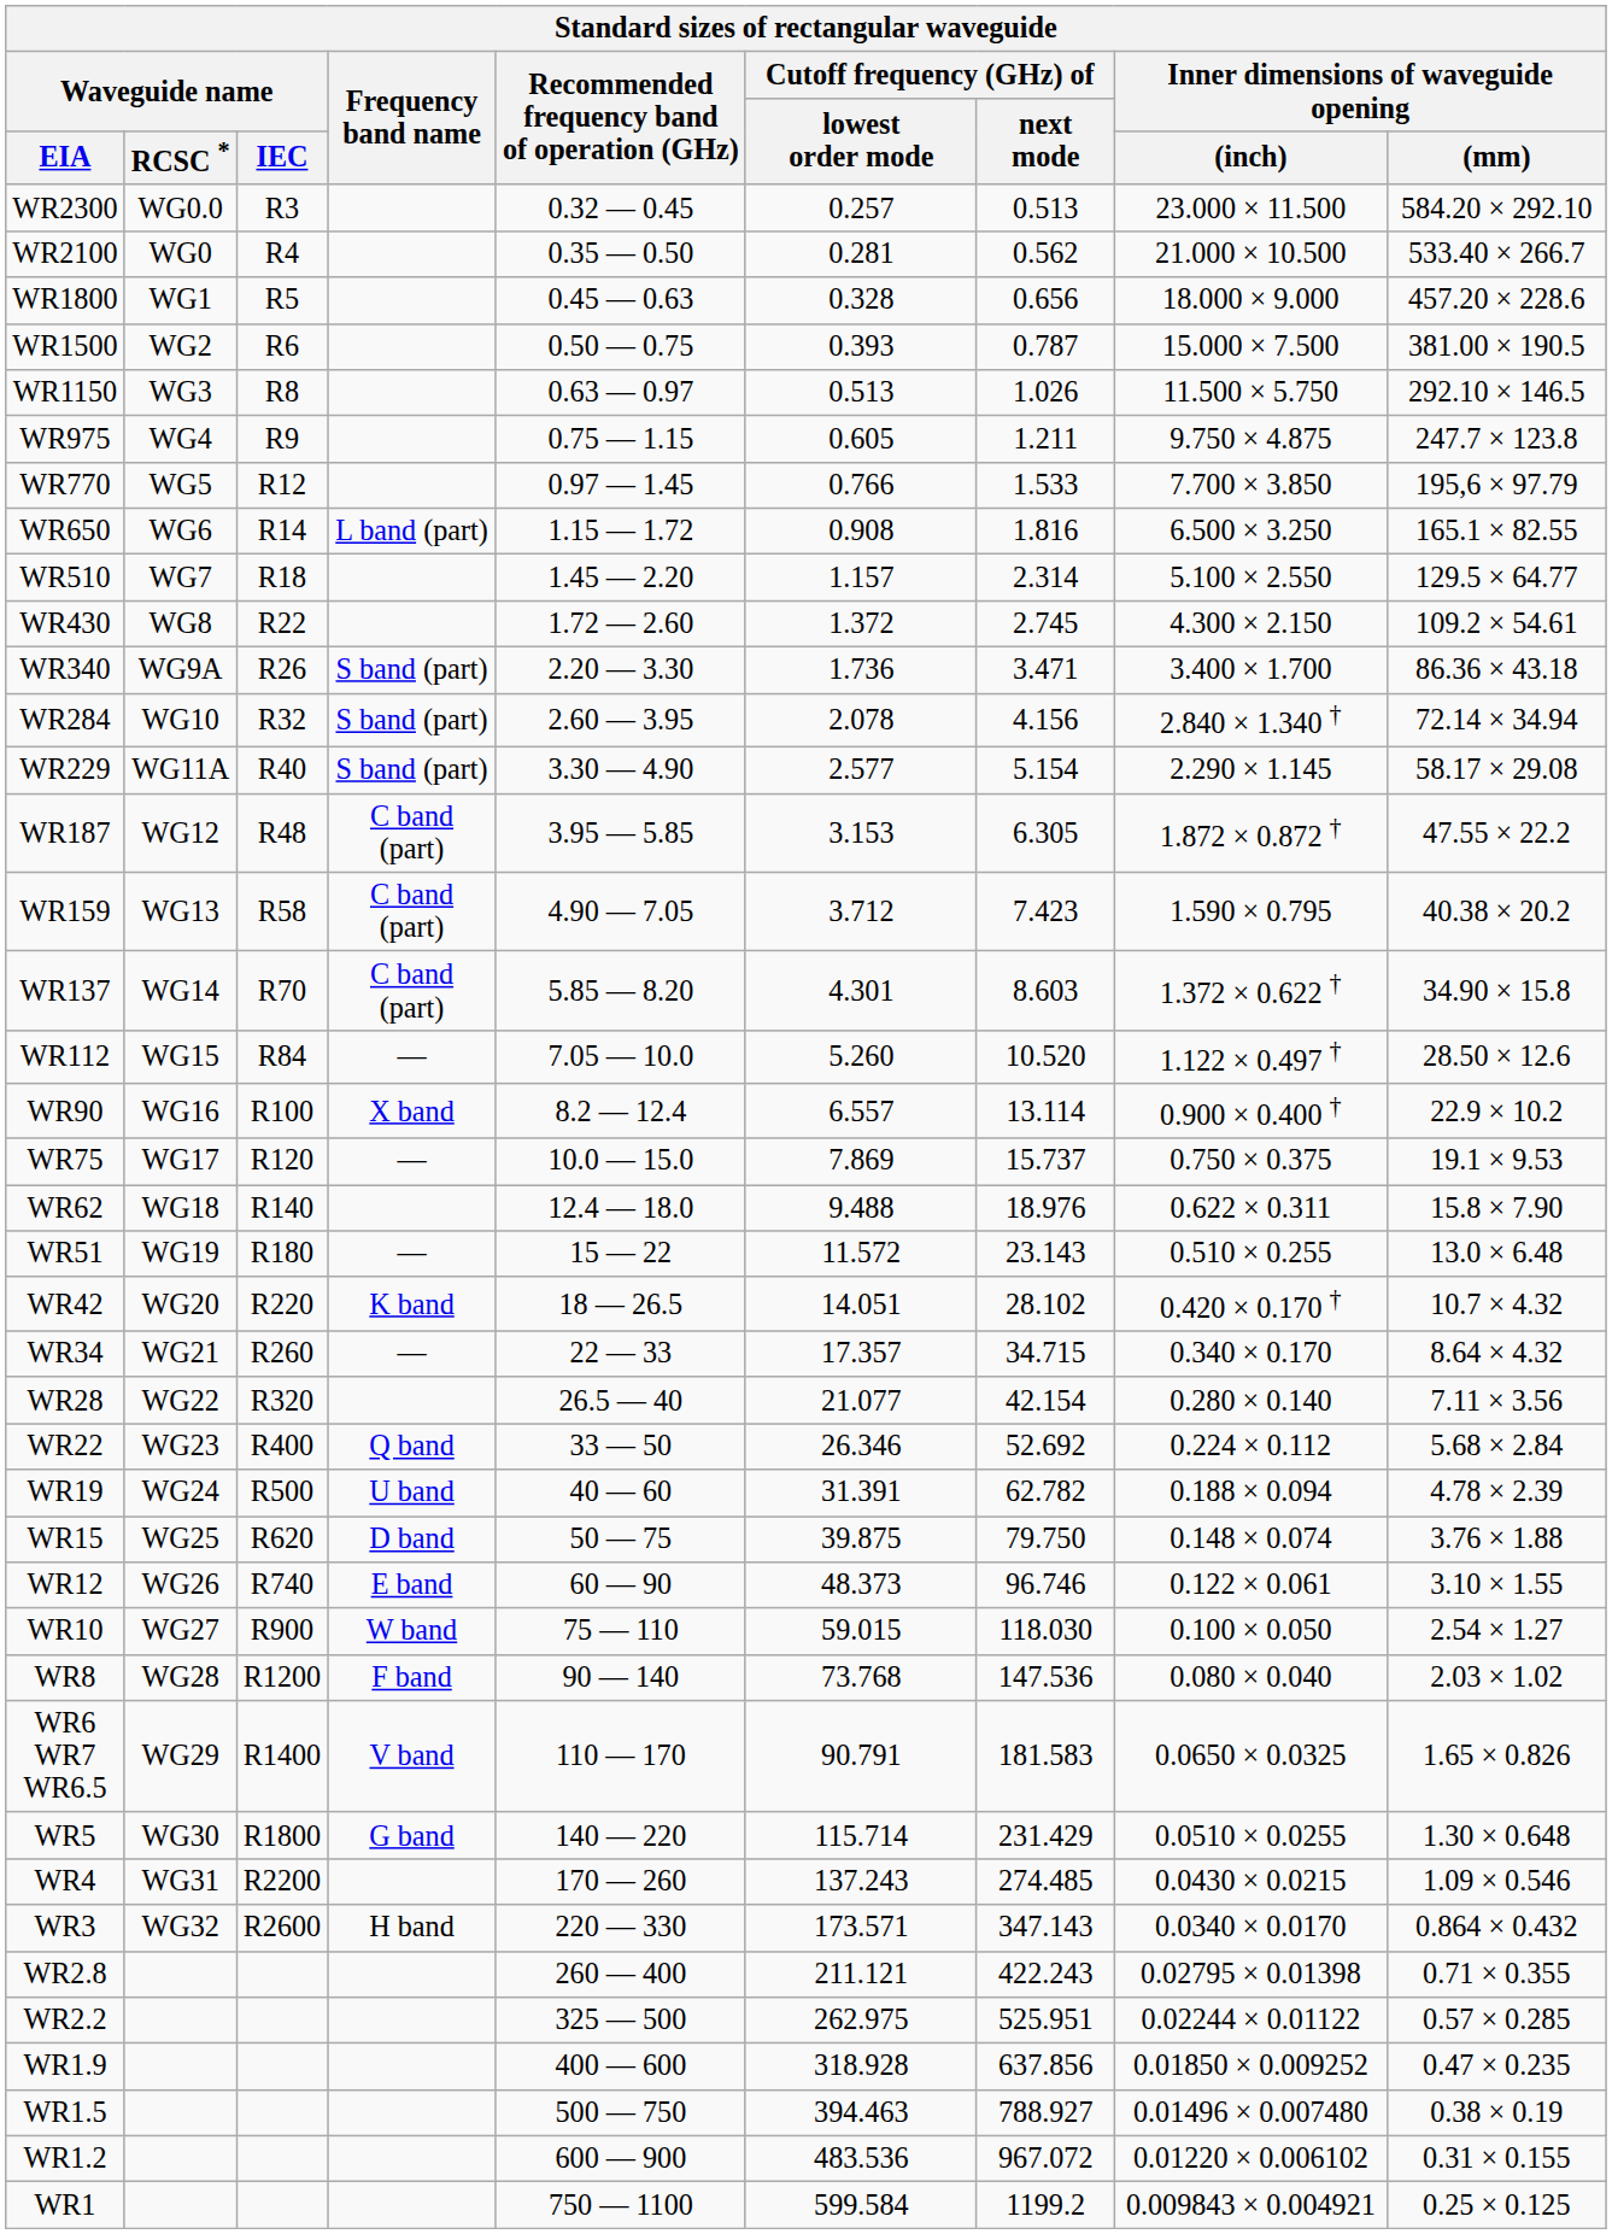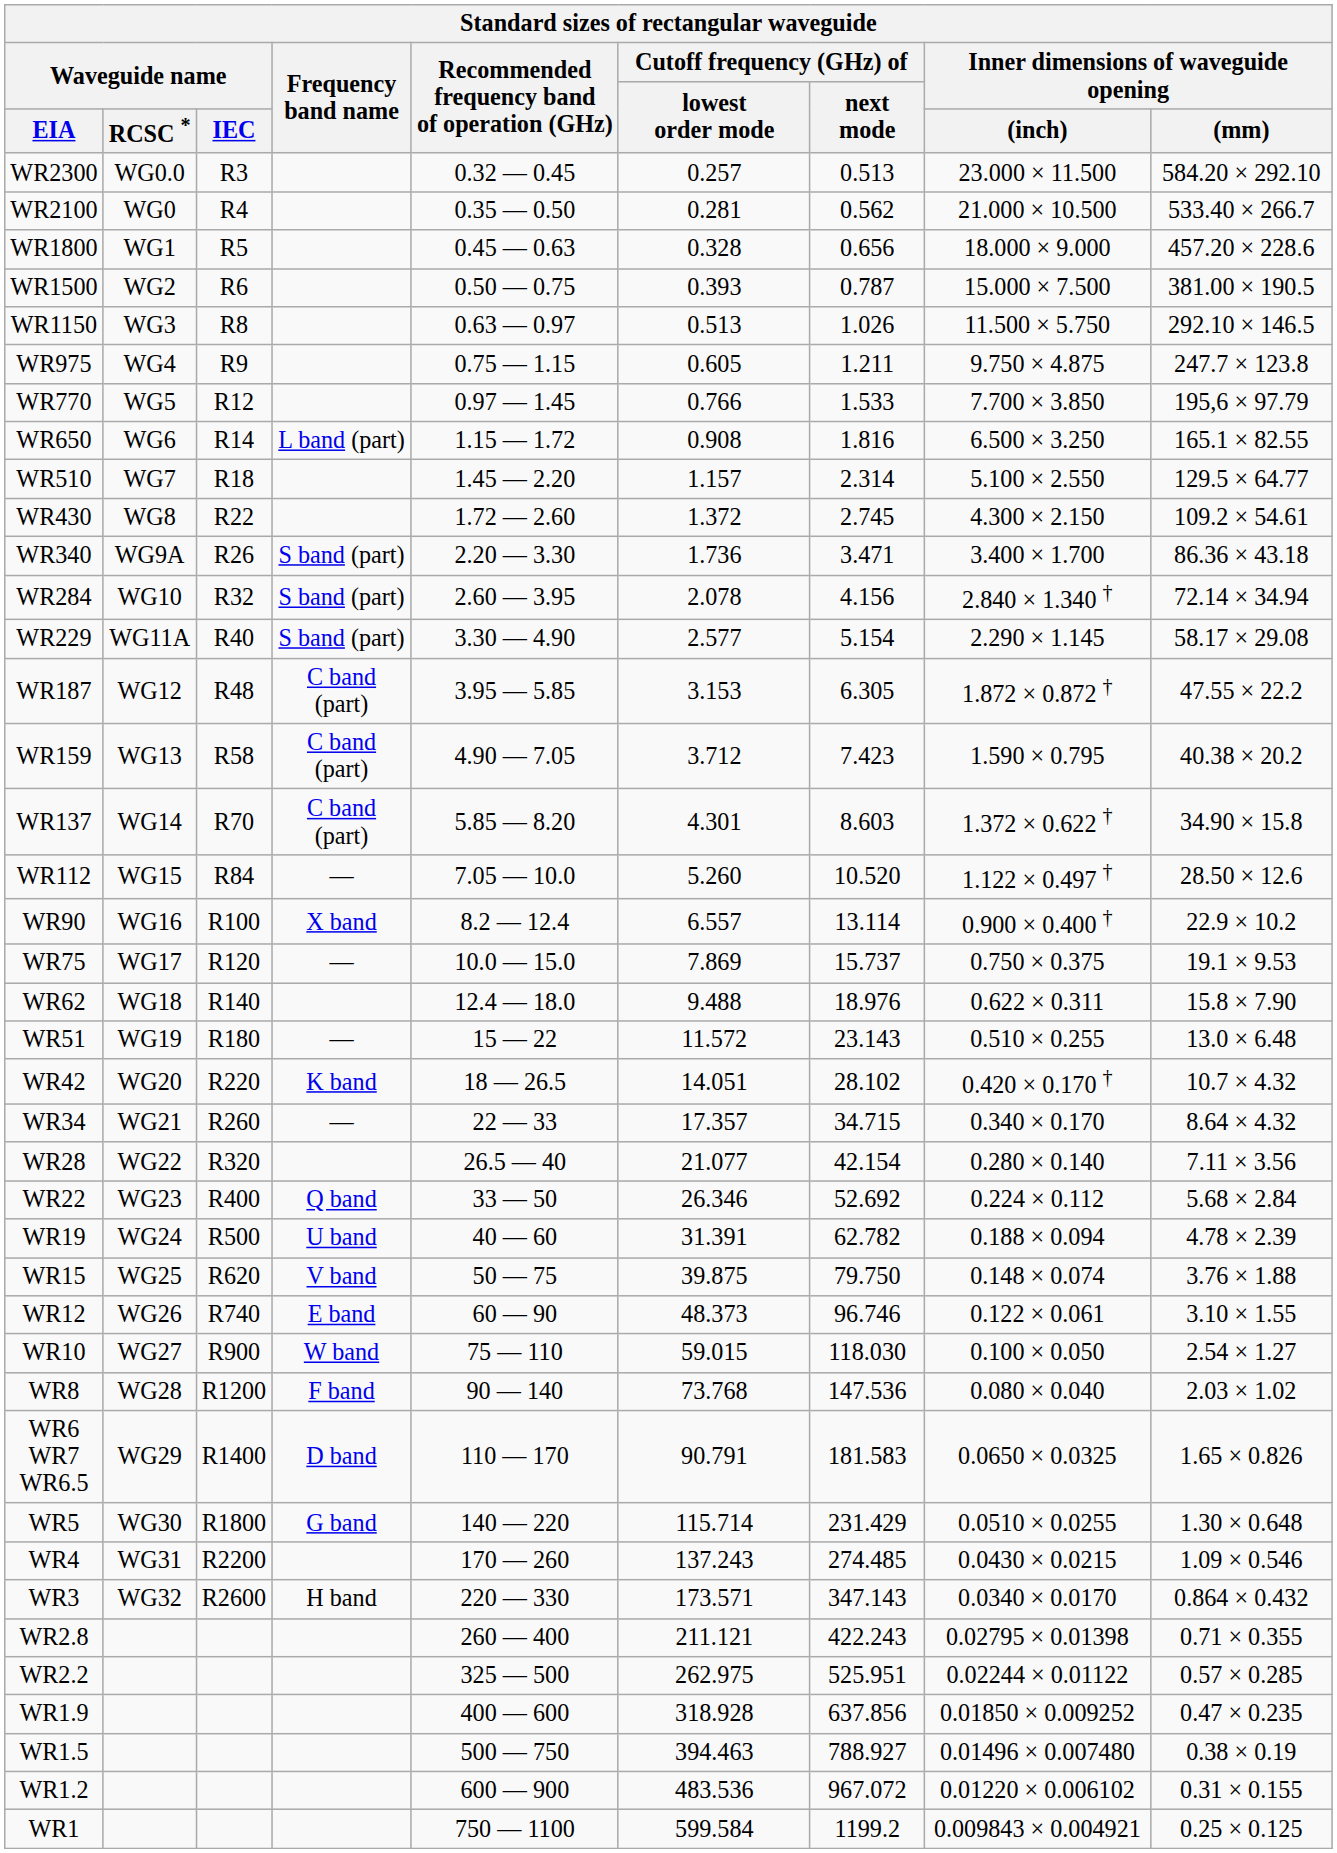WR15 | Frequency band name: D band -> V band
WR6 WR7 WR6.5 | Frequency band name: V band -> D band
